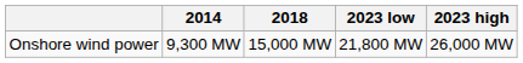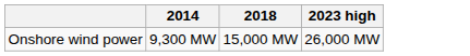- column: 2023 low | 21,800 MW
